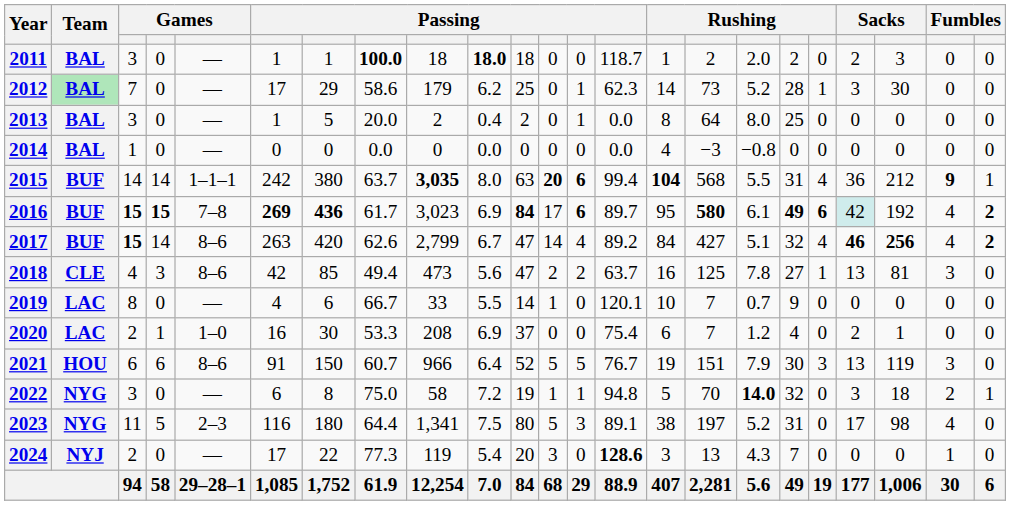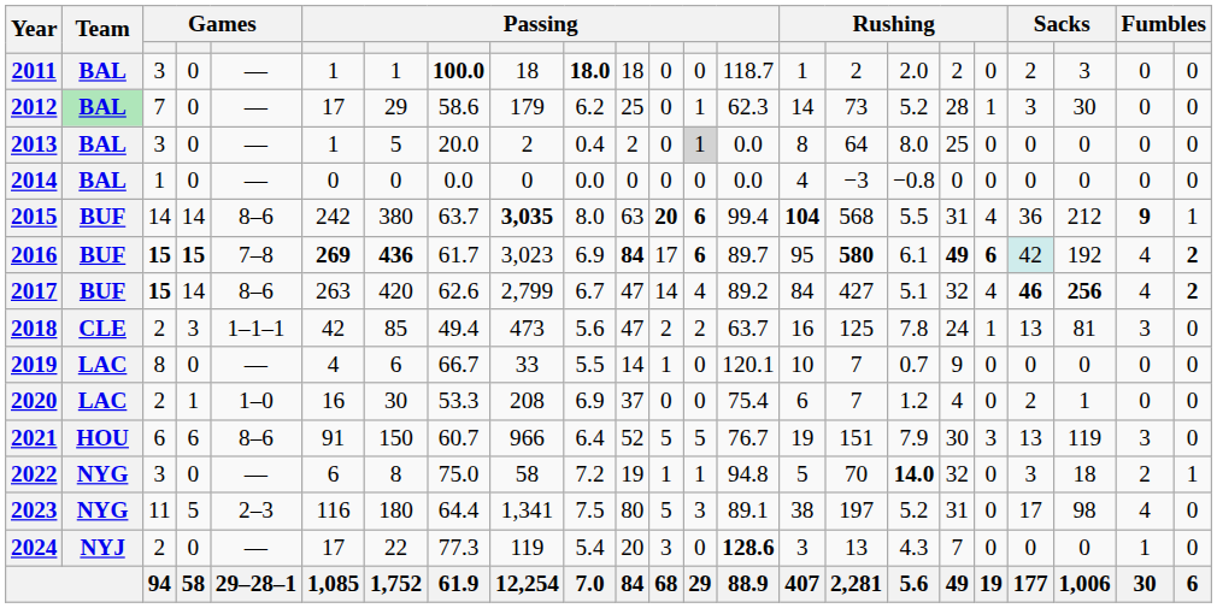2013 | column 13: no background -> lightgrey background
2015 | column 5: 1–1–1 -> 8–6
2018 | column 3: 4 -> 2
2018 | column 5: 8–6 -> 1–1–1
2018 | column 18: 27 -> 24
